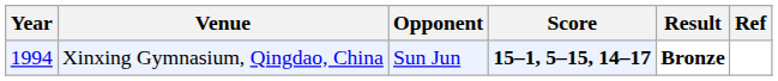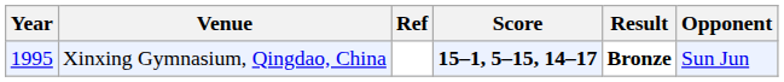columns swapped: Opponent <-> Ref
Xinxing Gymnasium, Qingdao, China | Year: 1994 -> 1995
